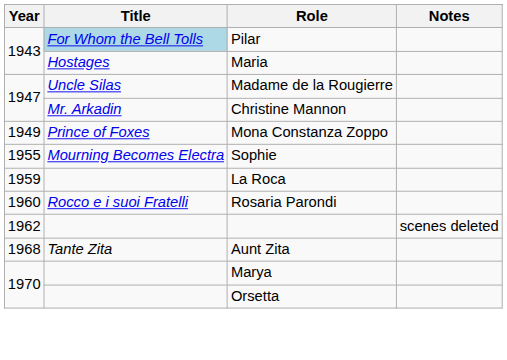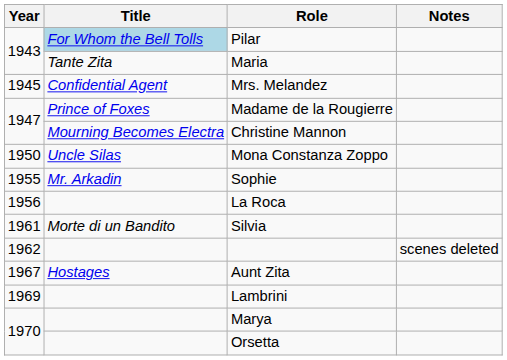Maria | Title: Hostages -> Tante Zita
+ row: 1945 | Confidential Agent | Mrs. Melandez
Madame de la Rougierre | Title: Uncle Silas -> Prince of Foxes
Christine Mannon | Title: Mr. Arkadin -> Mourning Becomes Electra
Mona Constanza Zoppo | Year: 1949 -> 1950
Mona Constanza Zoppo | Title: Prince of Foxes -> Uncle Silas
Sophie | Title: Mourning Becomes Electra -> Mr. Arkadin
La Roca | Year: 1959 -> 1956
- row: 1960 | Rocco e i suoi Fratelli | Rosaria Parondi
+ row: 1961 | Morte di un Bandito | Silvia
Aunt Zita | Year: 1968 -> 1967
Aunt Zita | Title: Tante Zita -> Hostages
+ row: 1969 | Lambrini
